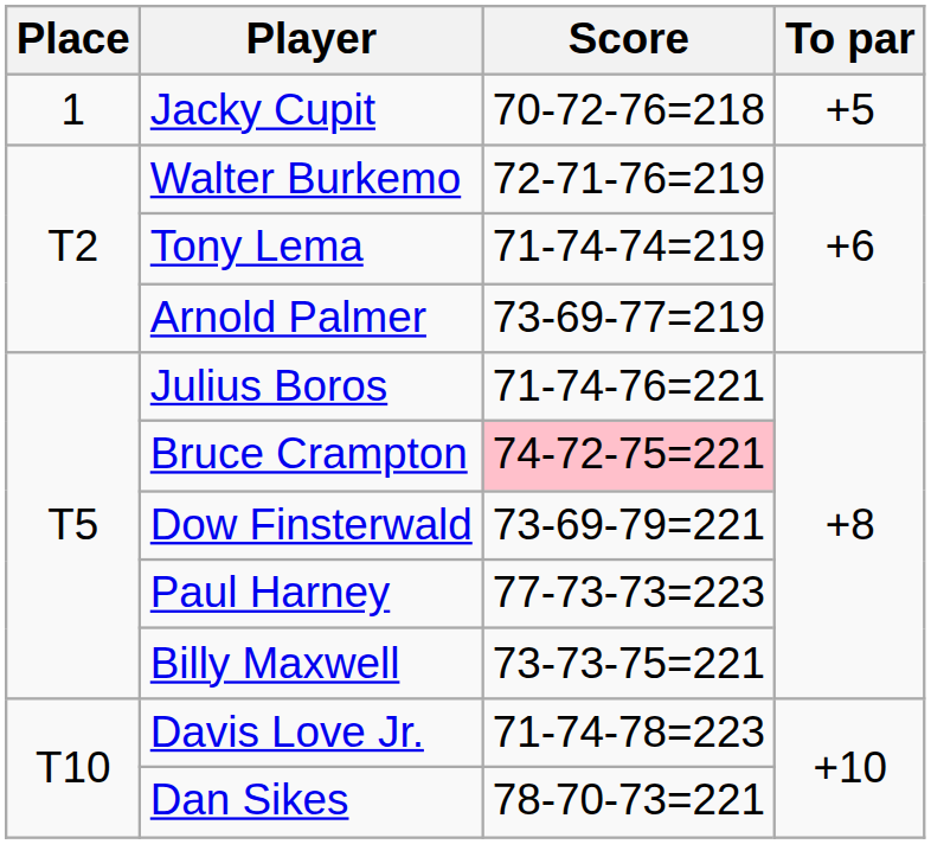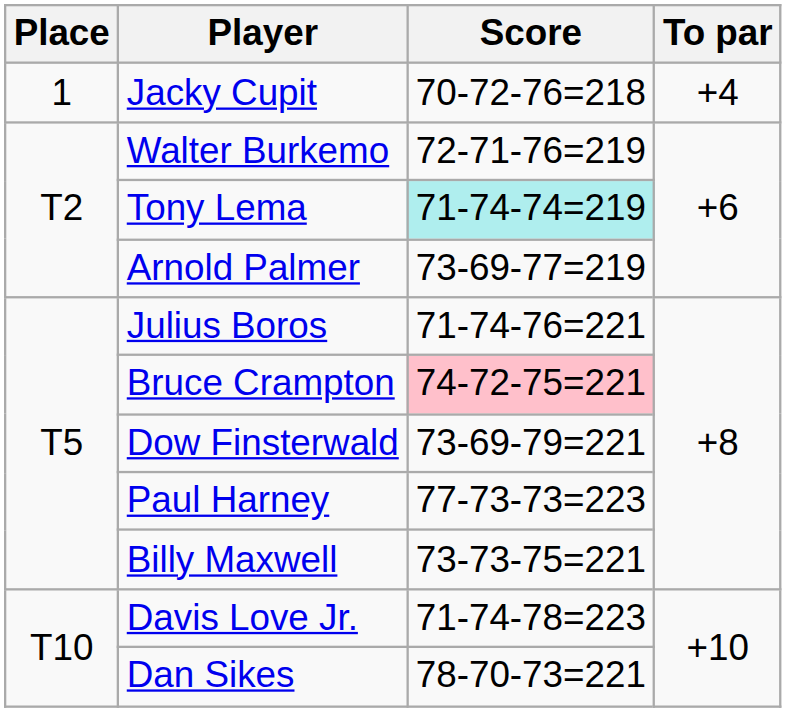Jacky Cupit | To par: +5 -> +4
Tony Lema | Score: no background -> paleturquoise background
